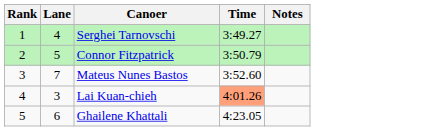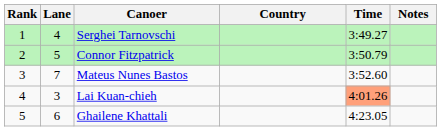+ column: Country
